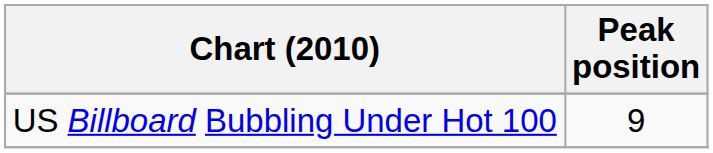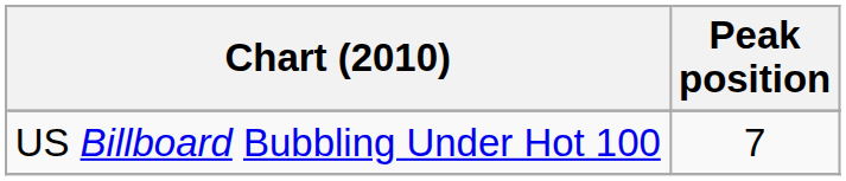US Billboard Bubbling Under Hot 100 | Peak position: 9 -> 7
